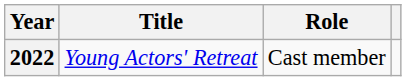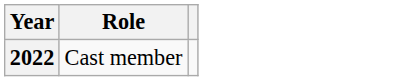- column: Title | Young Actors' Retreat
